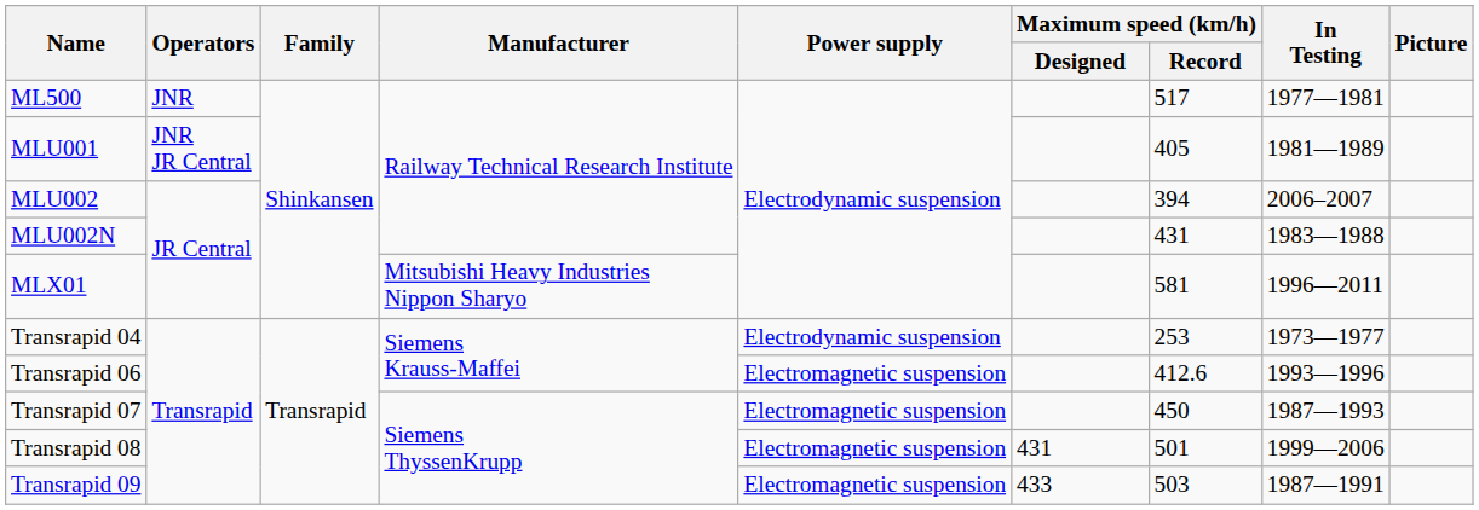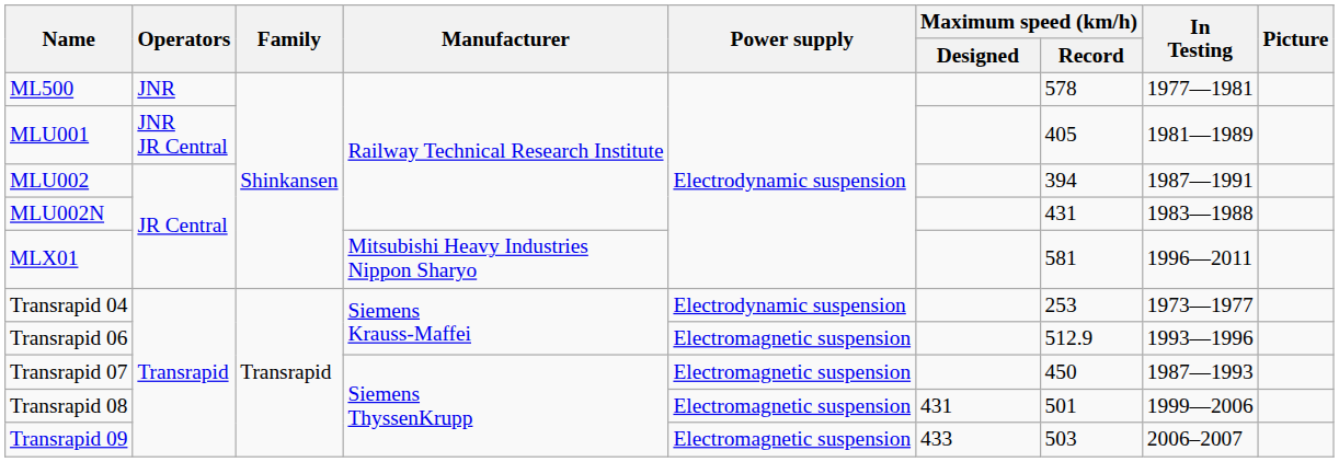ML500 | Maximum speed (km/h) / Record: 517 -> 578
MLU002 | In Testing: 2006–2007 -> 1987—1991
Transrapid 06 | Maximum speed (km/h) / Record: 412.6 -> 512.9
Transrapid 09 | In Testing: 1987—1991 -> 2006–2007
